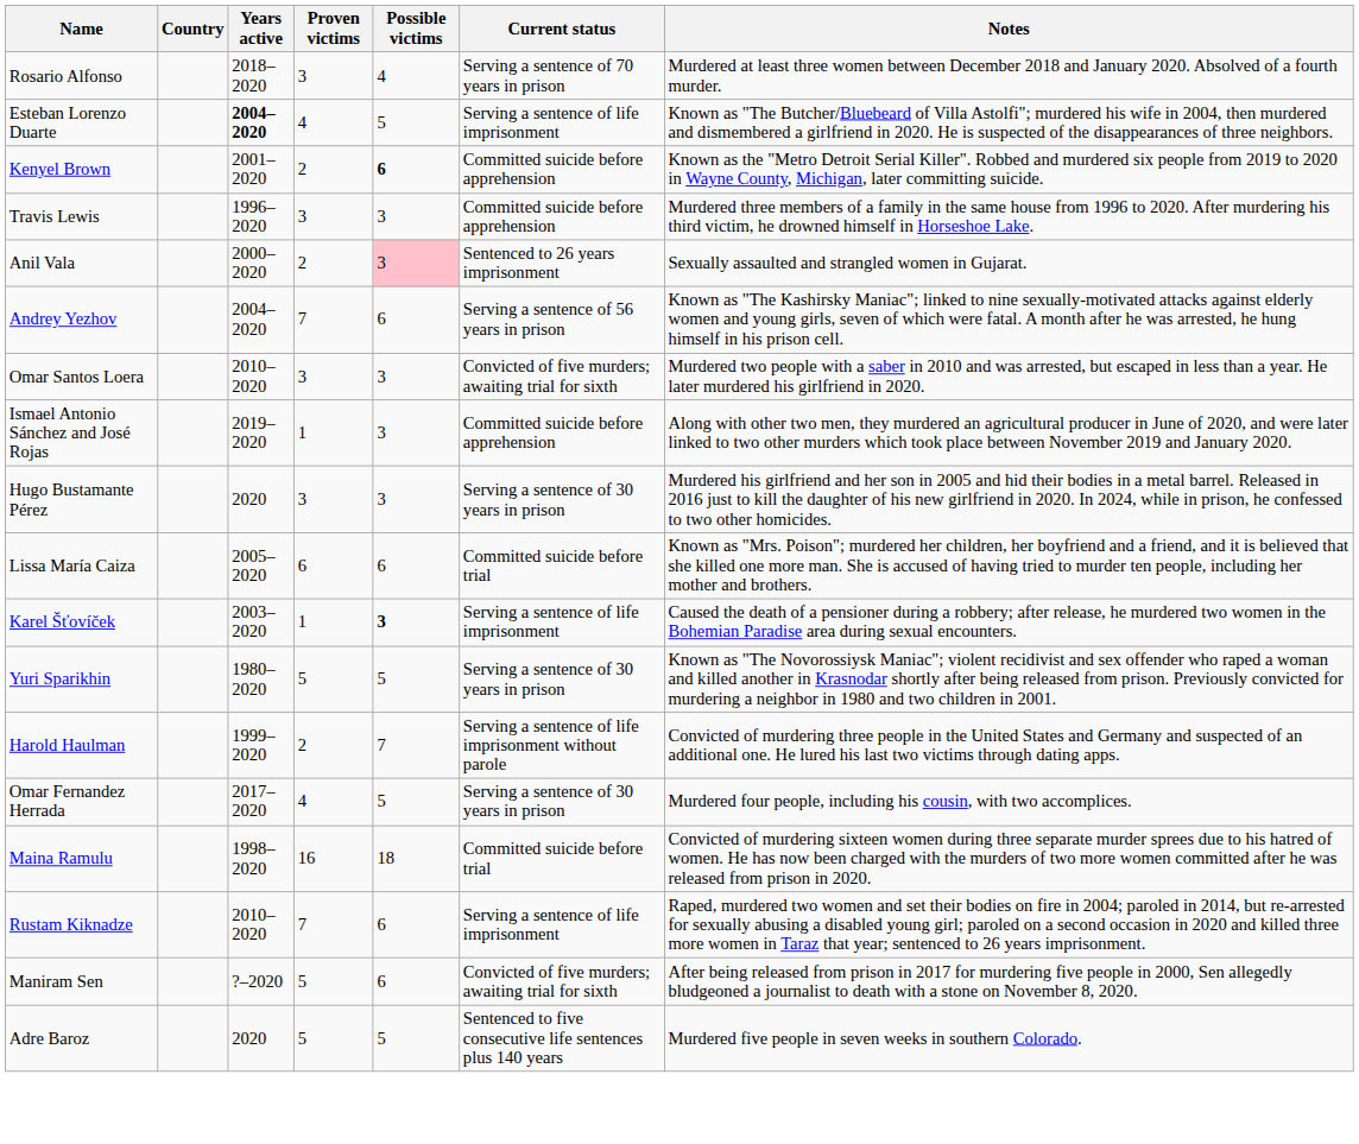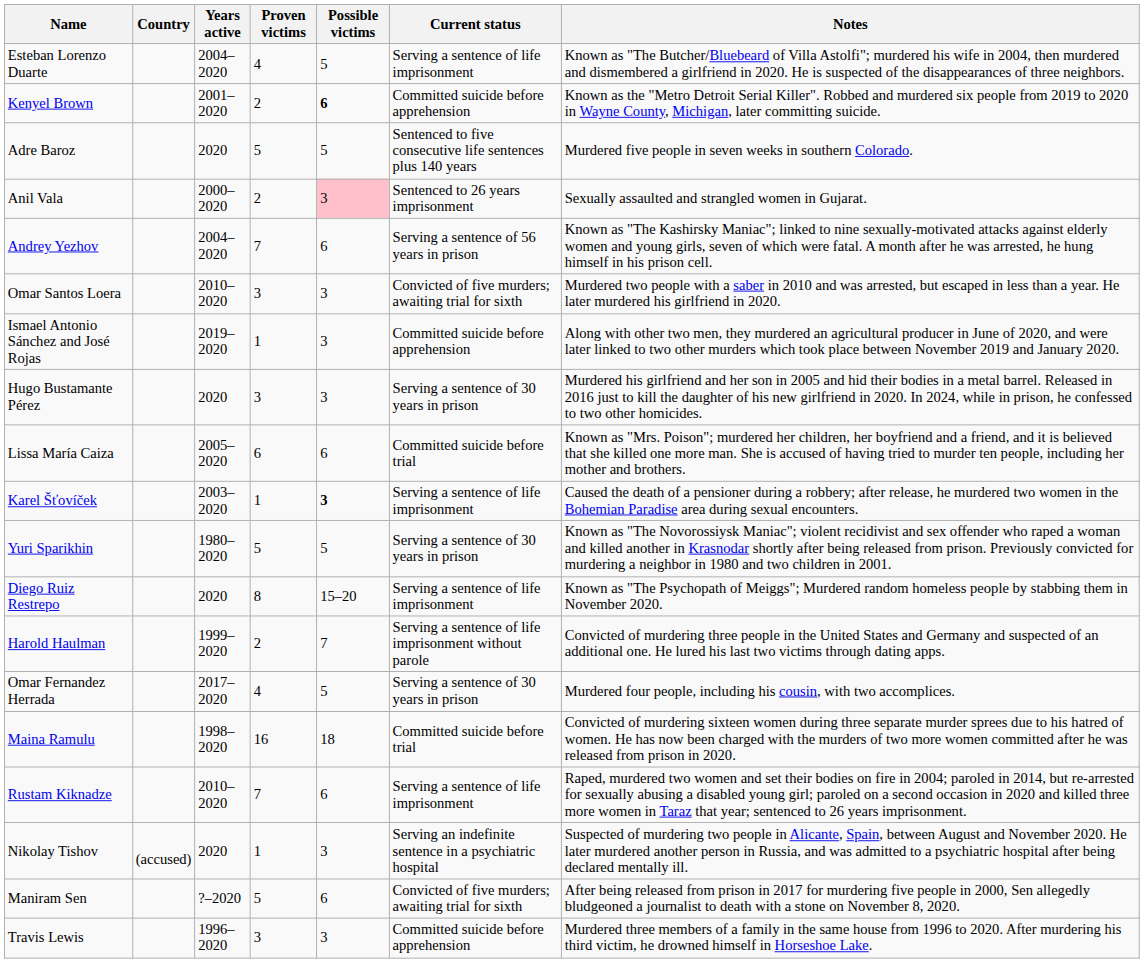- row: Rosario Alfonso | 2018–2020 | 3 | 4 | Serving a sentence of 70 years in prison | Murdered at least three women between December 2018 and January 2020. Absolved of a fourth murder.
Esteban Lorenzo Duarte | Years active: bold -> normal
rows swapped: Travis Lewis <-> Adre Baroz
+ row: Diego Ruiz Restrepo | 2020 | 8 | 15–20 | Serving a sentence of life imprisonment | Known as "The Psychopath of Meiggs"; Murdered random homeless people by stabbing them in November 2020.
+ row: Nikolay Tishov | (accused) | 2020 | 1 | 3 | Serving an indefinite sentence in a psychiatric hospital | Suspected of murdering two people in Alicante, Spain, between August and November 2020. He later murdered another person in Russia, and was admitted to a psychiatric hospital after being declared mentally ill.
